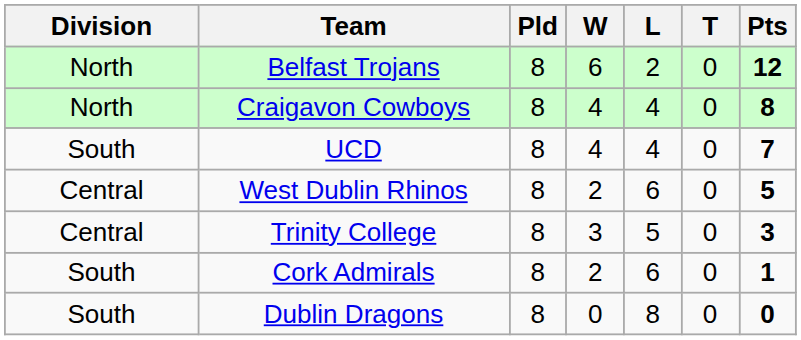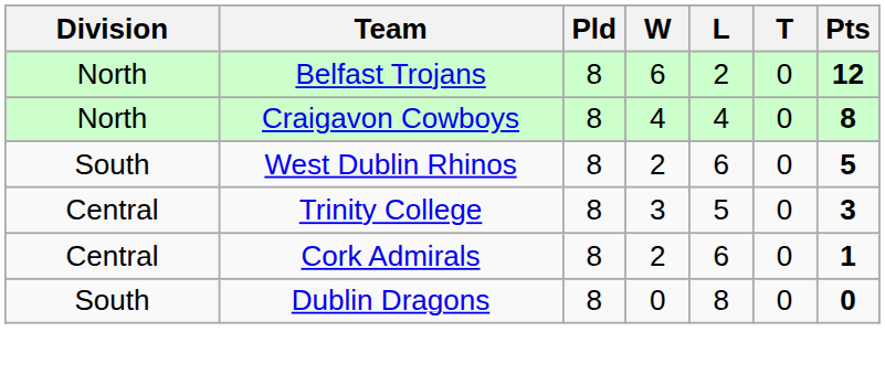- row: South | UCD | 8 | 4 | 4 | 0 | 7
West Dublin Rhinos | Division: Central -> South
Cork Admirals | Division: South -> Central
